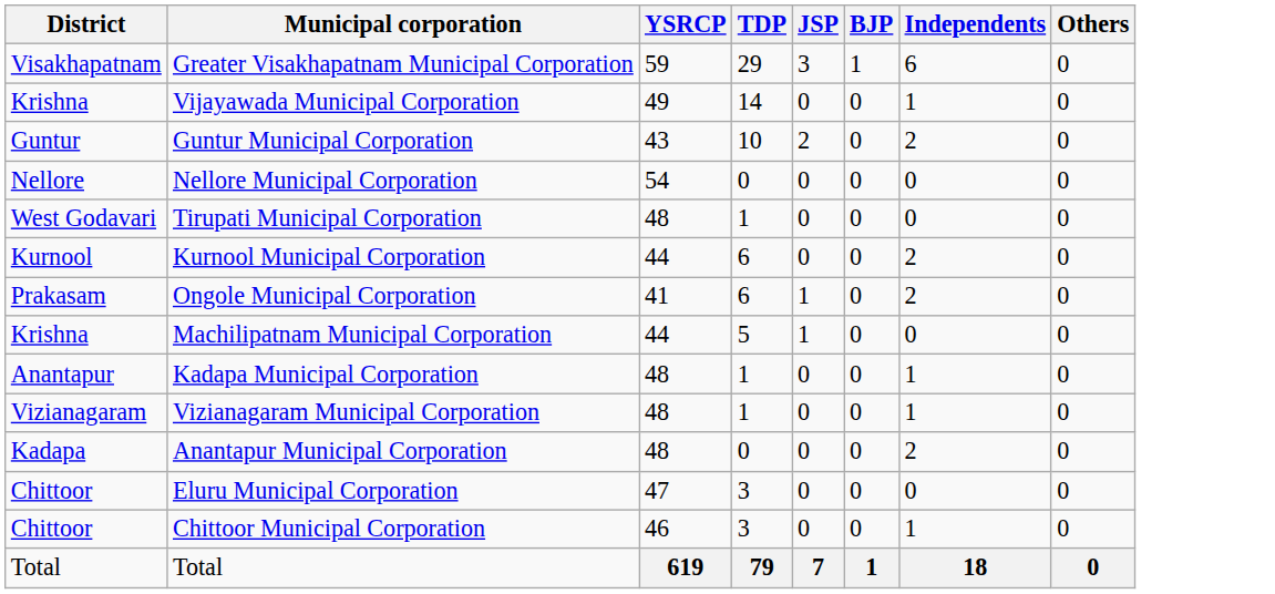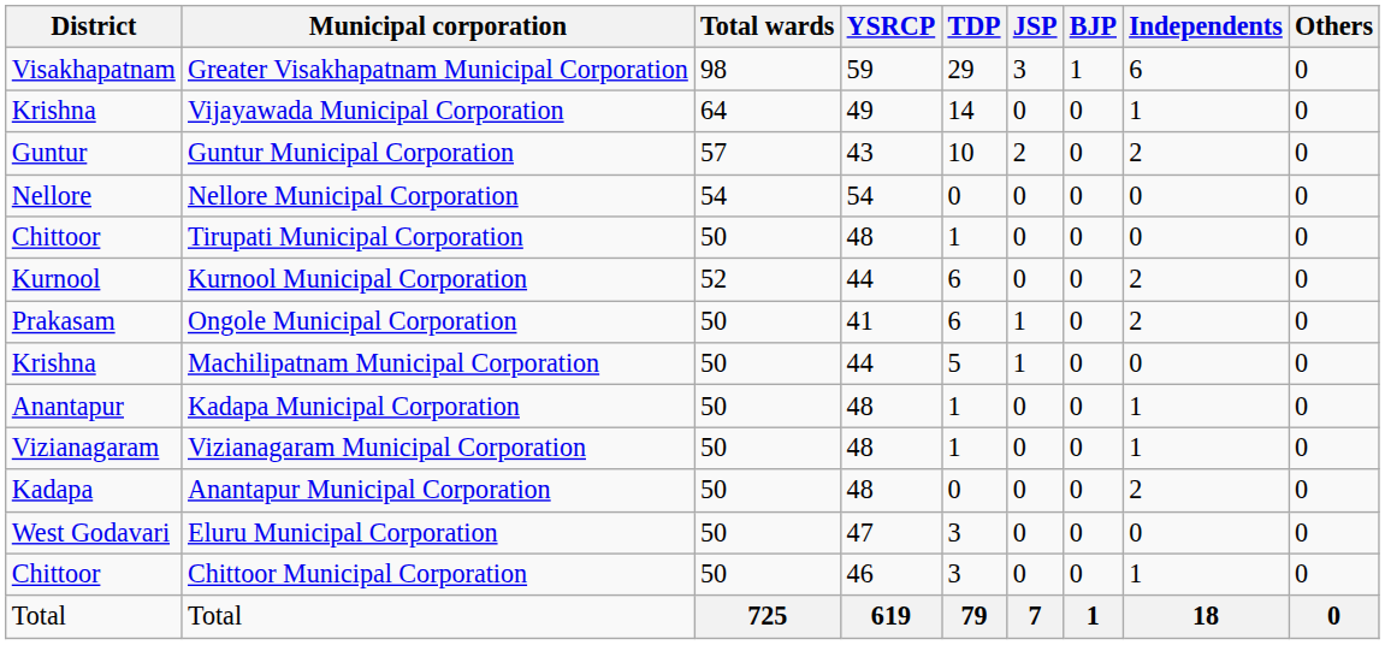+ column: Total wards | 98 | 64 | 57 | 54 | 50 | 52 | 50 | 50 | 50 | 50 | 50 | 50 | 50 | 725
Tirupati Municipal Corporation | District: West Godavari -> Chittoor
Eluru Municipal Corporation | District: Chittoor -> West Godavari
